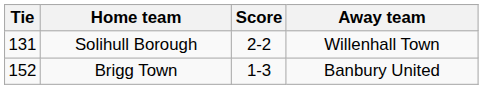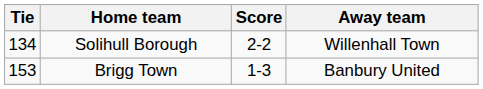Solihull Borough | Tie: 131 -> 134
Brigg Town | Tie: 152 -> 153
